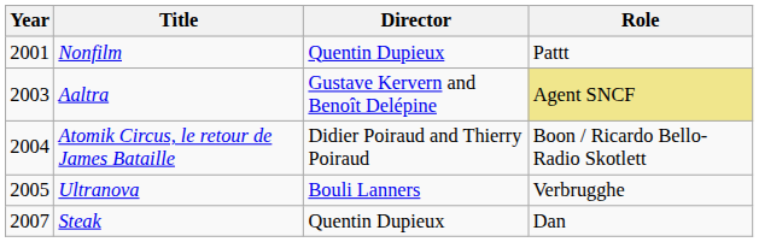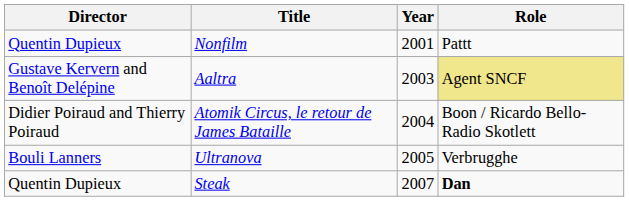columns swapped: Year <-> Director
Steak | Role: normal -> bold
